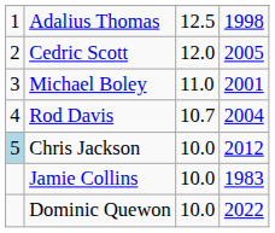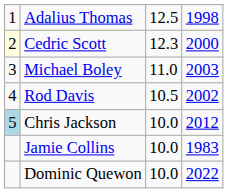Cedric Scott | column 1: no background -> lightyellow background
Cedric Scott | column 3: 12.0 -> 12.3
Cedric Scott | column 4: 2005 -> 2000
Michael Boley | column 4: 2001 -> 2003
Rod Davis | column 3: 10.7 -> 10.5
Rod Davis | column 4: 2004 -> 2002
